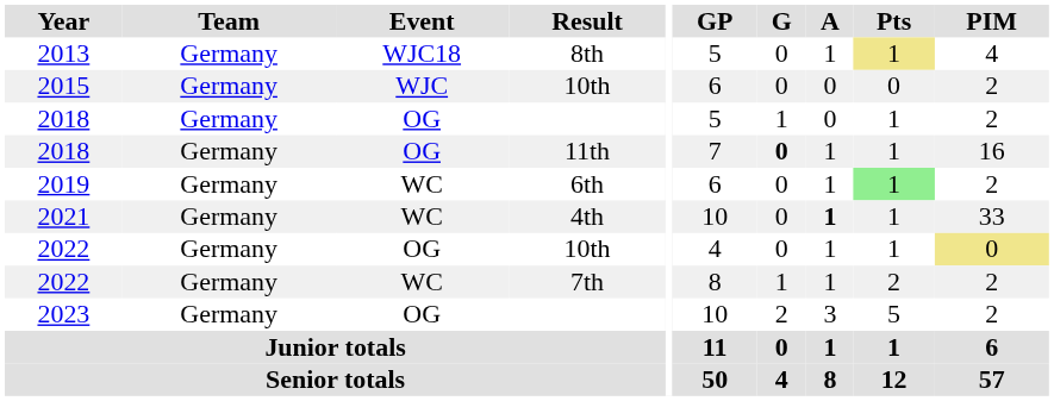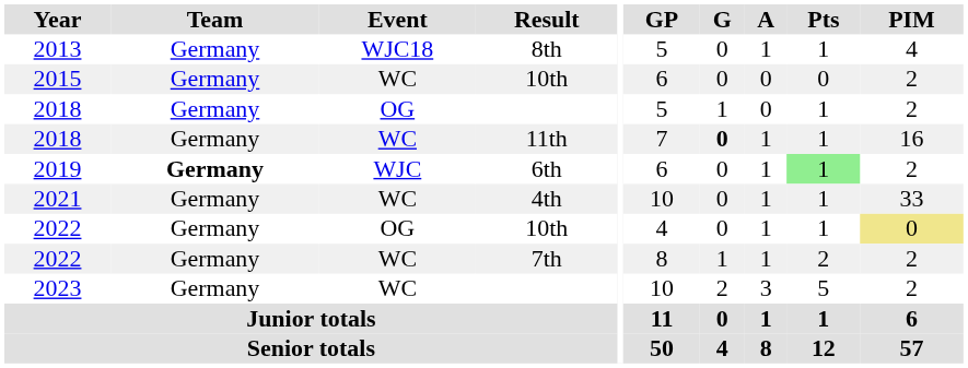2013 | Pts: khaki background -> no background
2015 | Event: WJC -> WC
2018 / 11th | Event: OG -> WC
2019 | Team: normal -> bold
2019 | Event: WC -> WJC
2021 | A: bold -> normal
2023 | Event: OG -> WC
